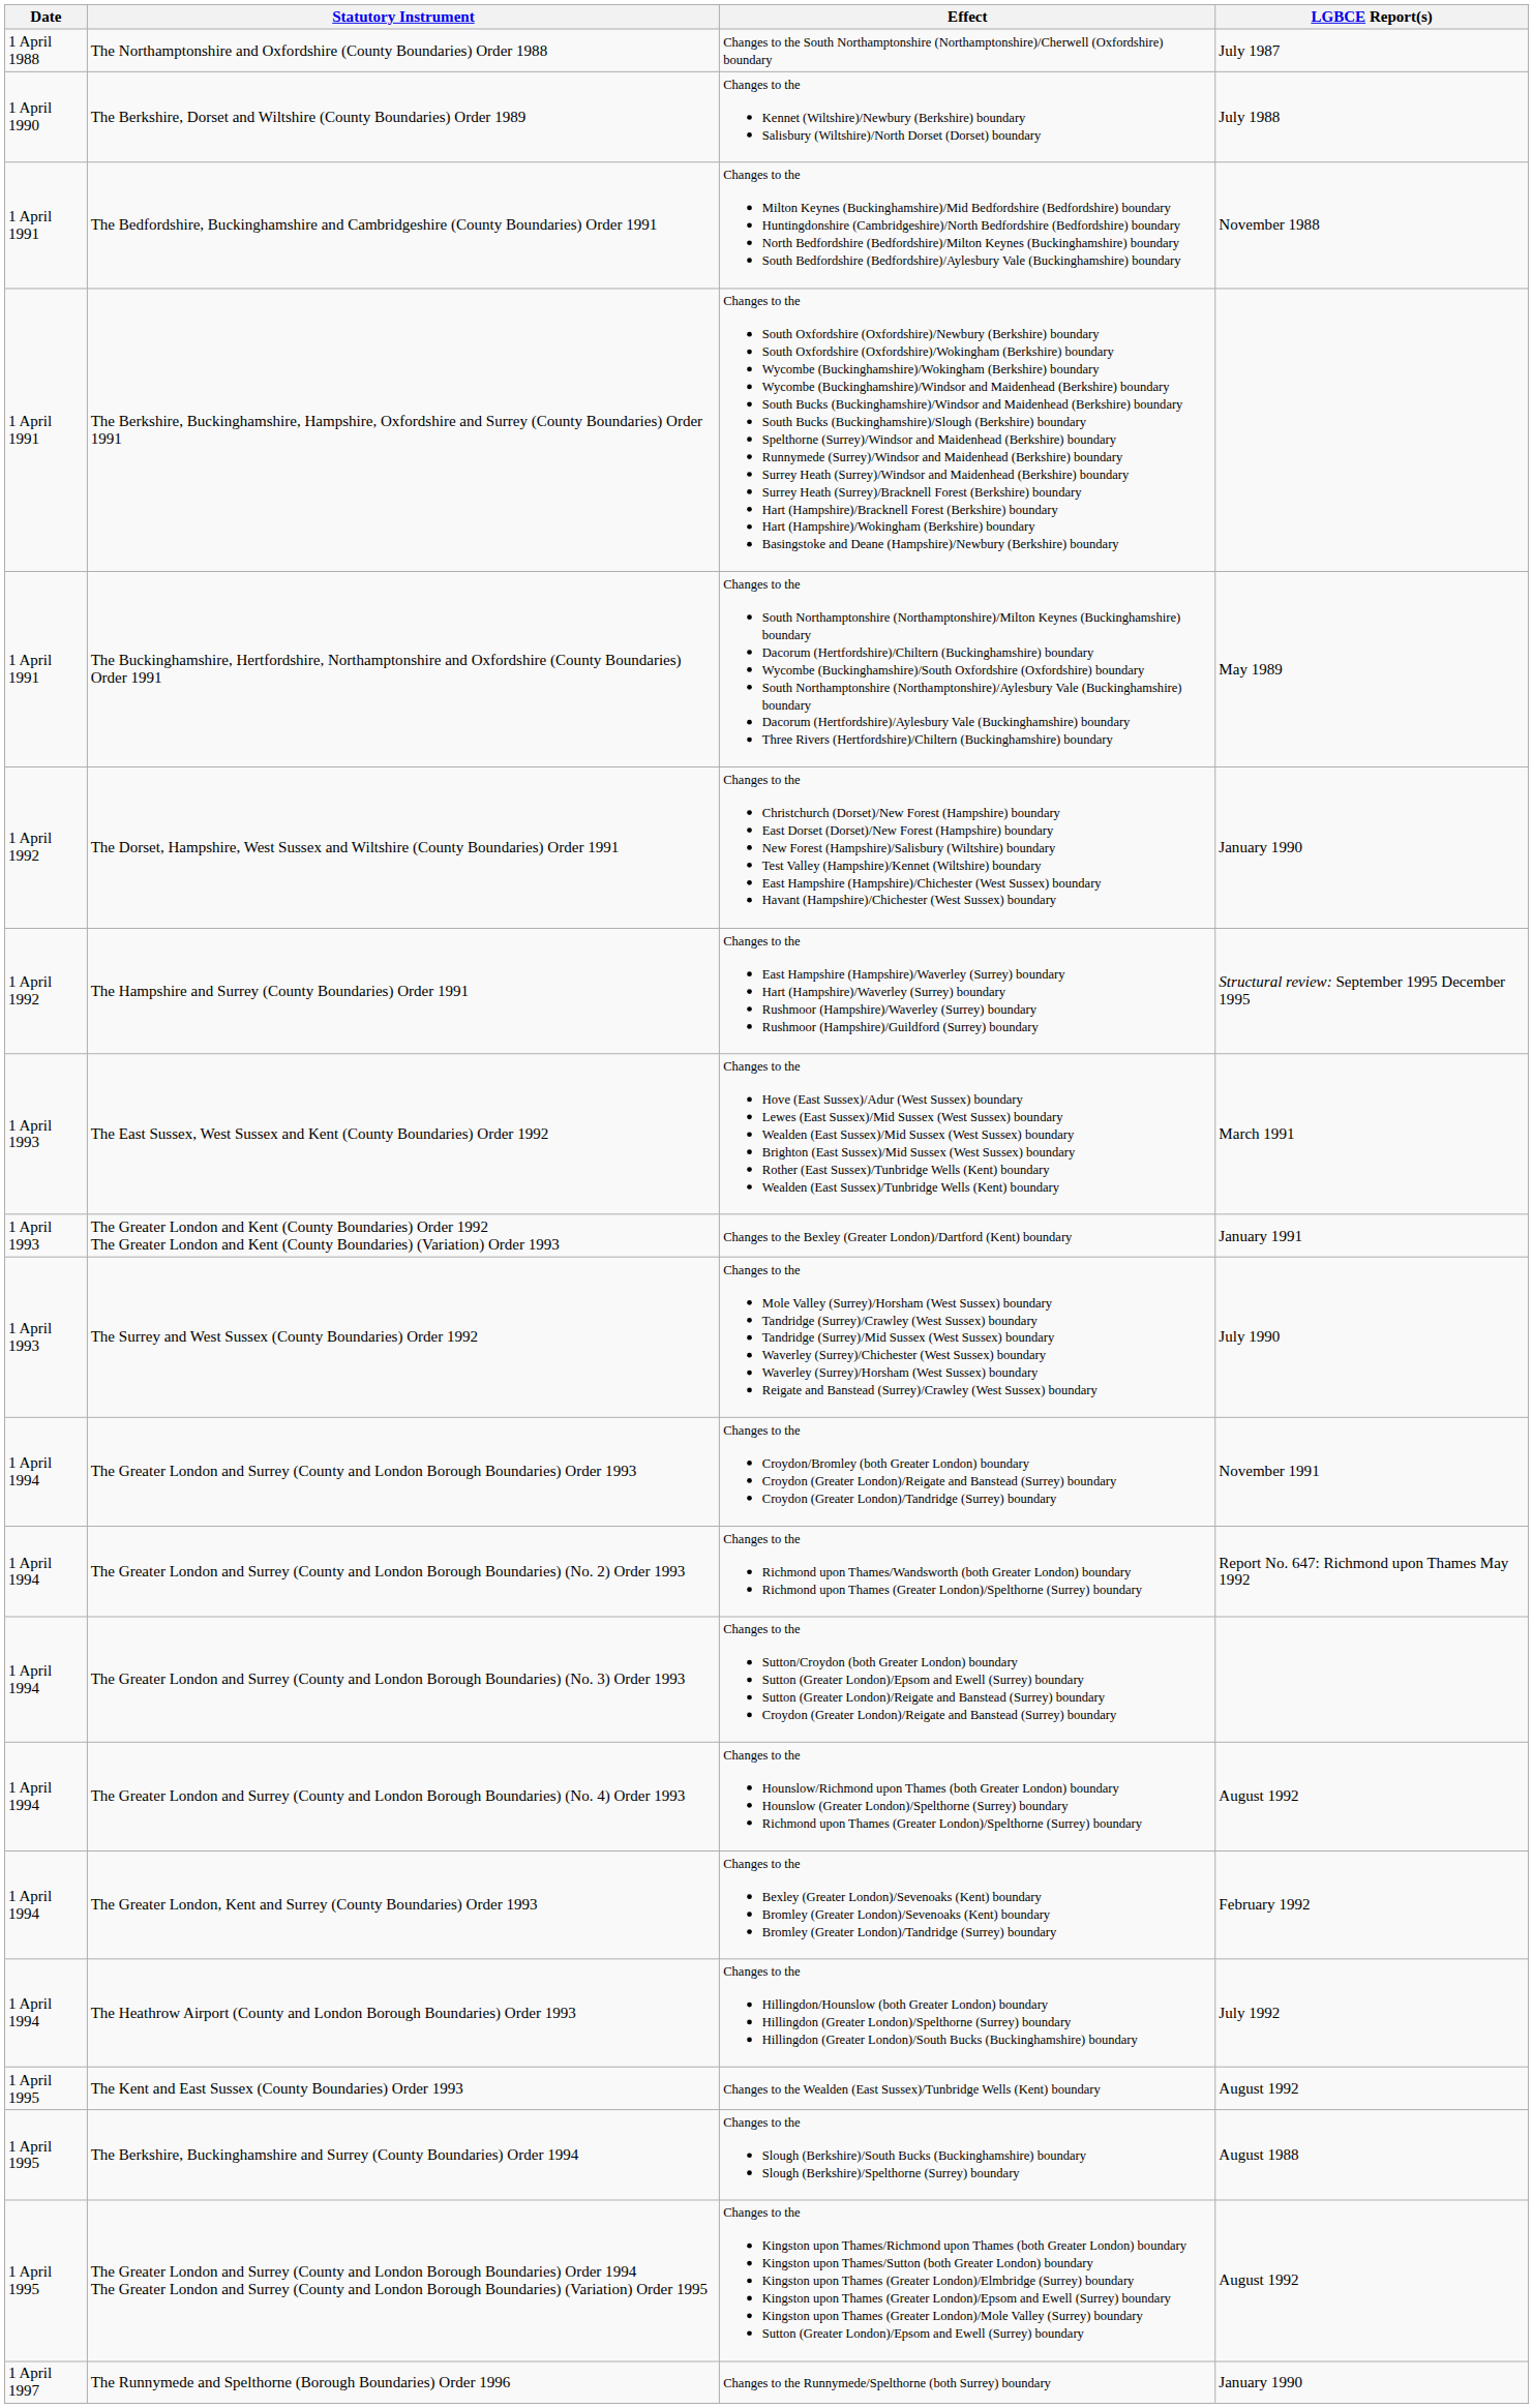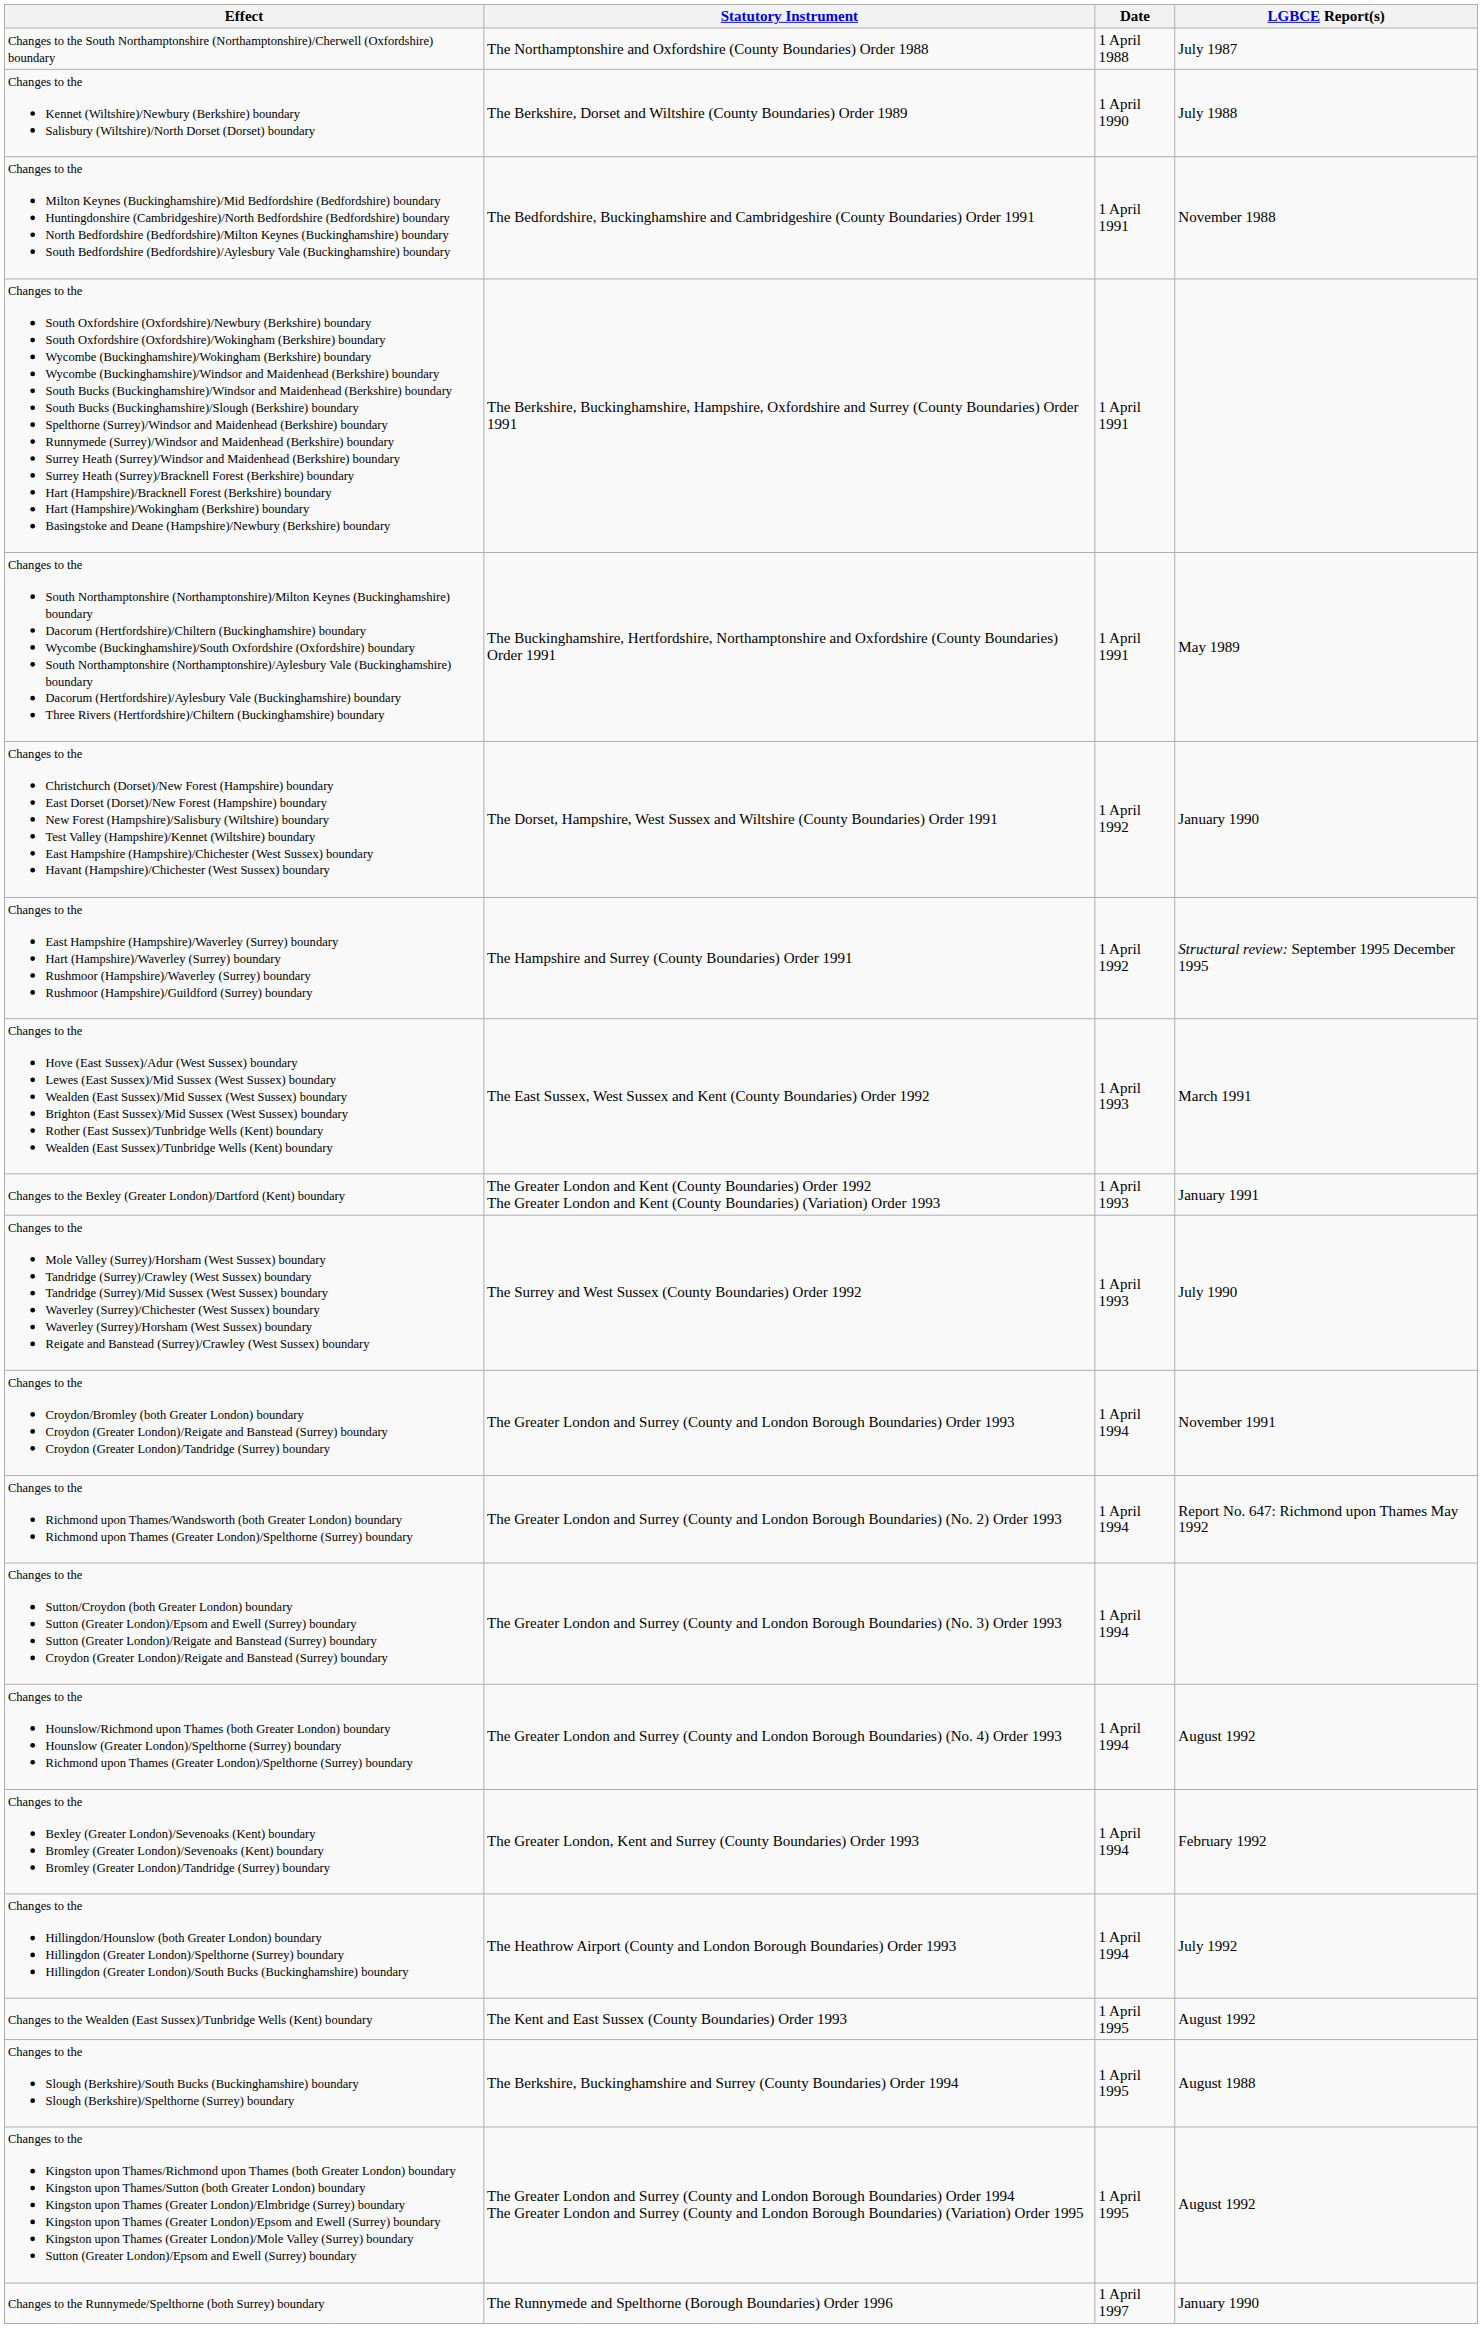columns swapped: Date <-> Effect
